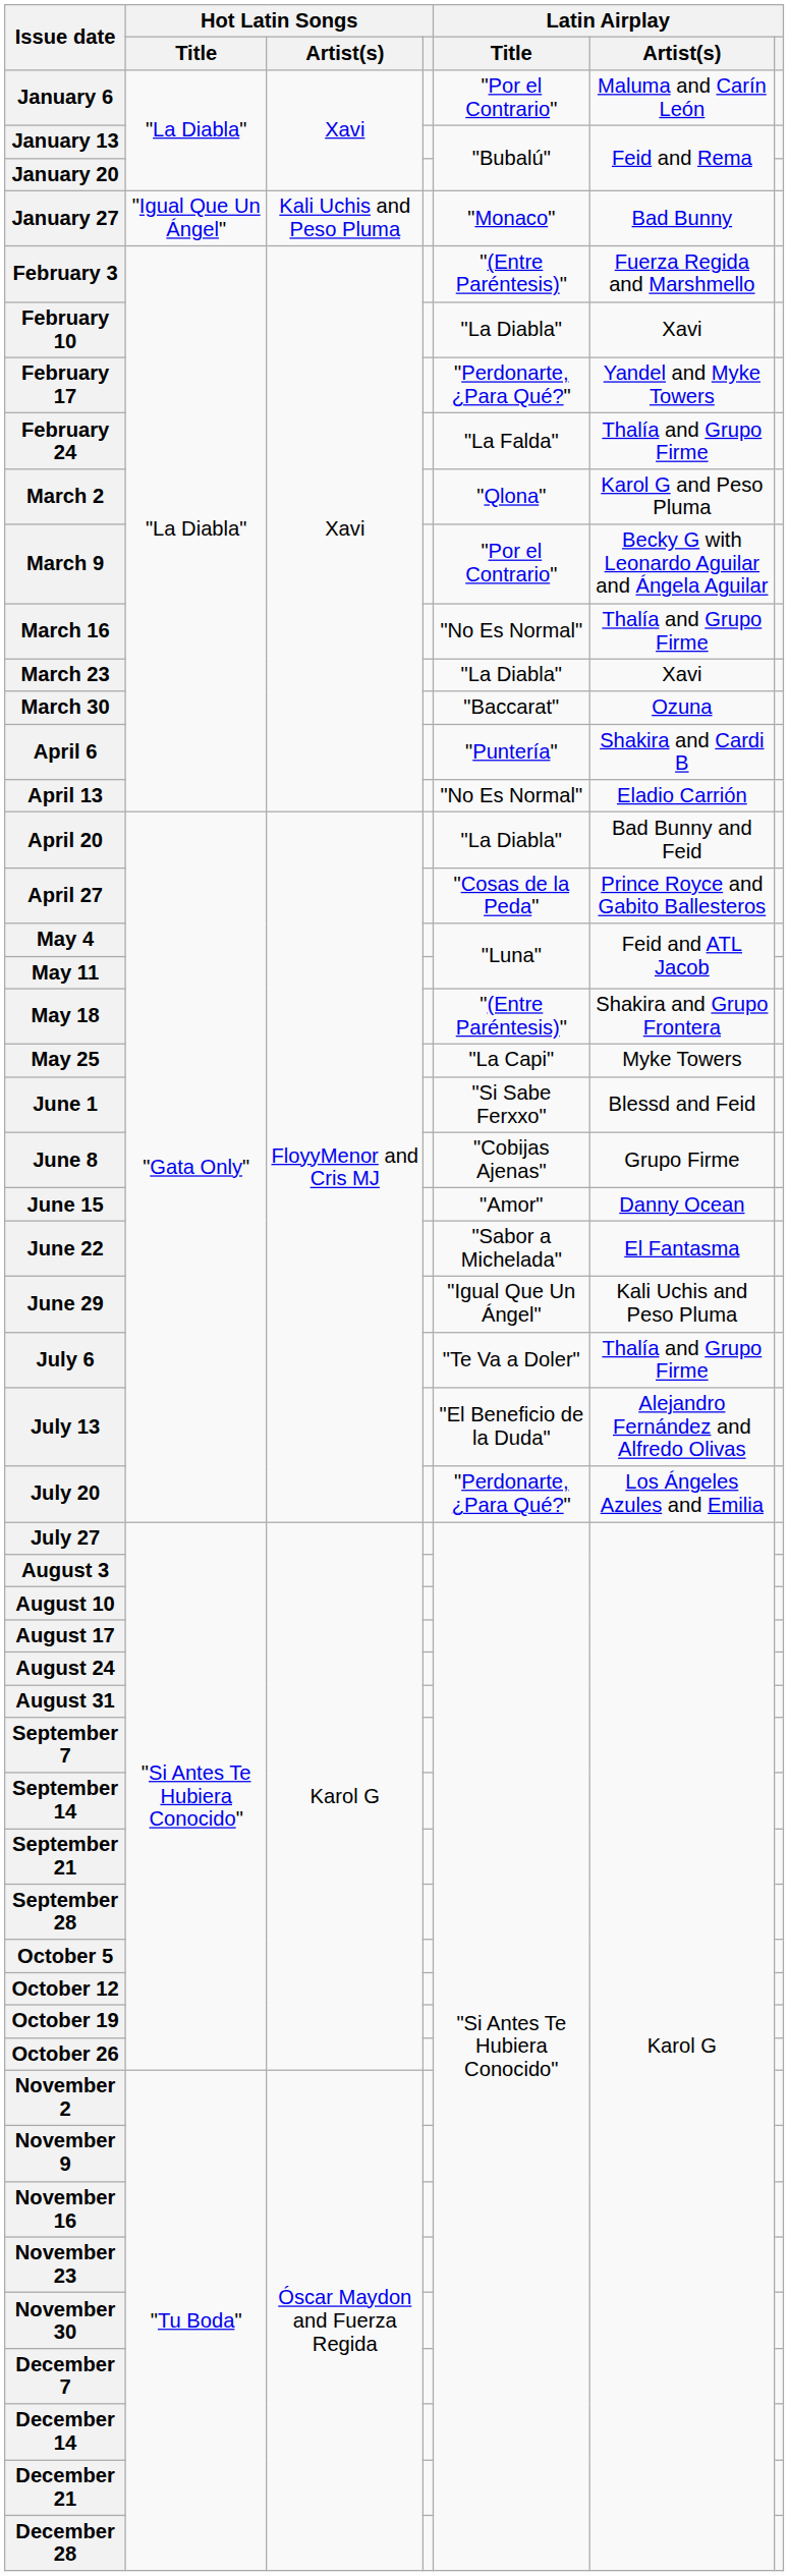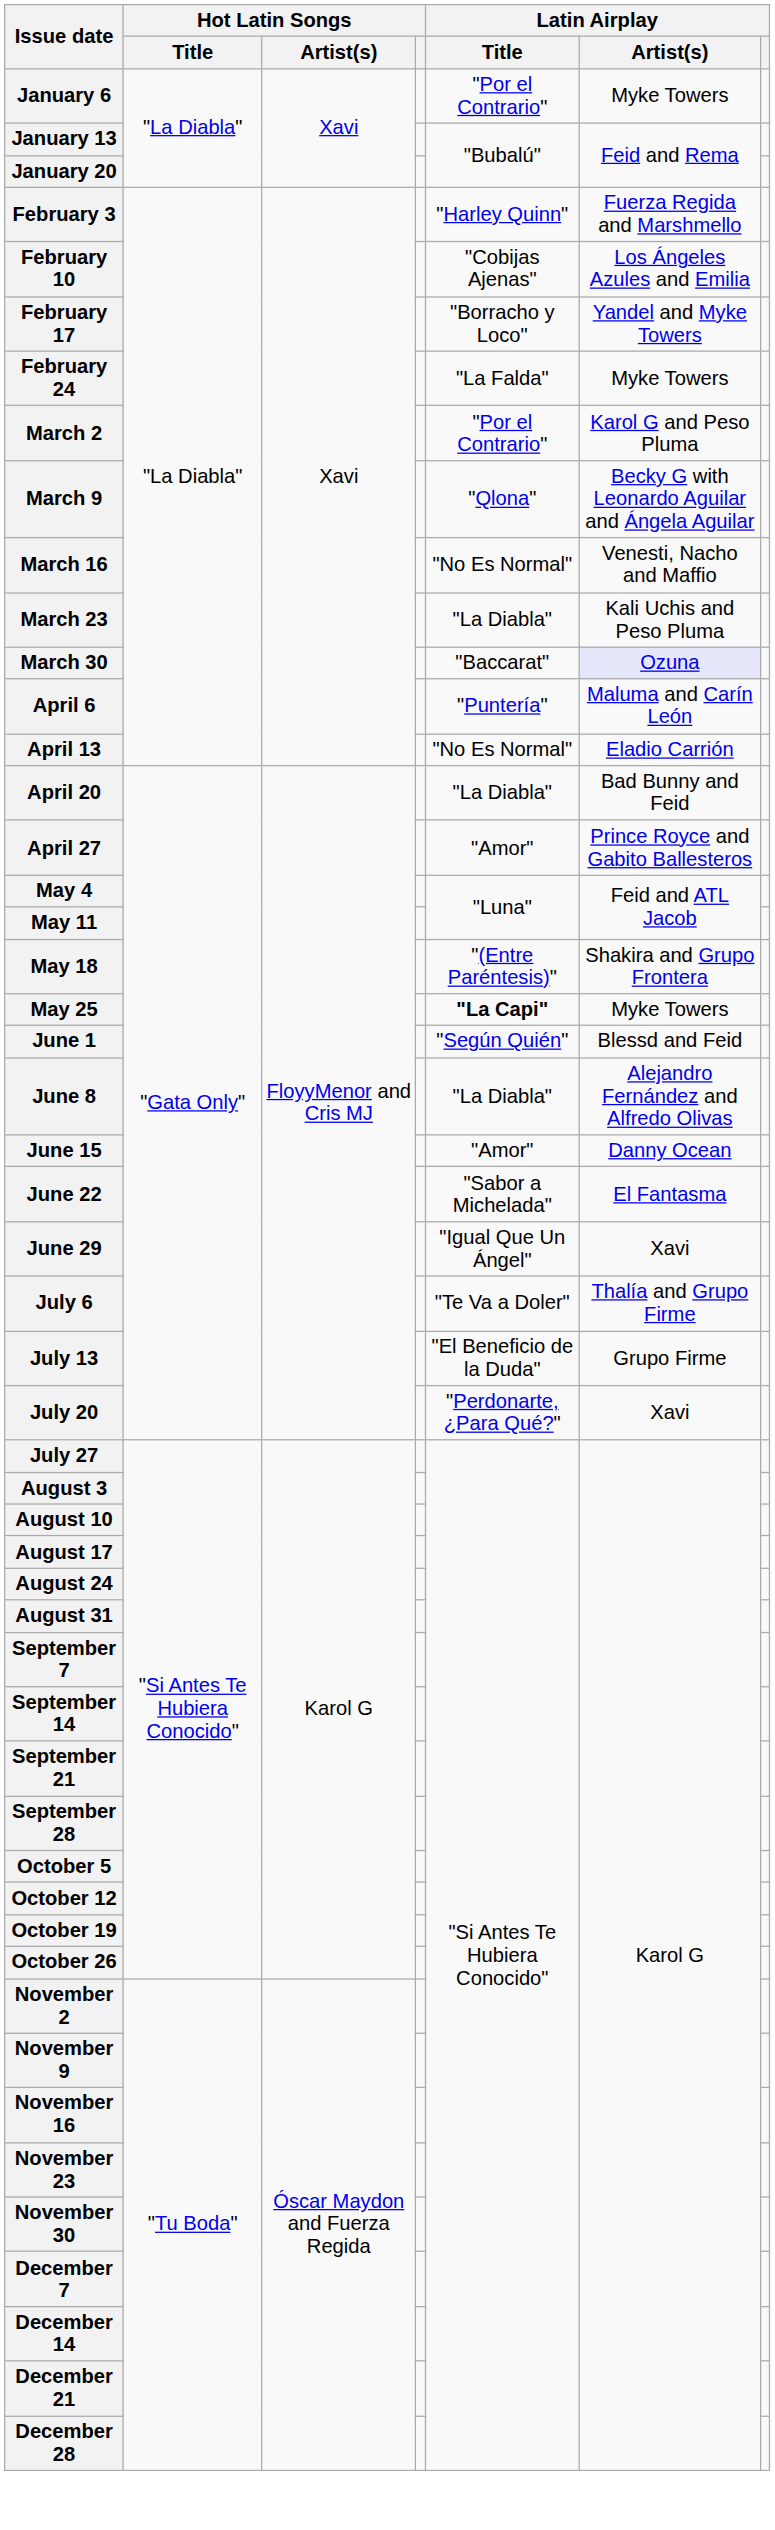January 6 | Latin Airplay / Artist(s): Maluma and Carín León -> Myke Towers
- row: January 27 | "Igual Que Un Ángel" | Kali Uchis and Peso Pluma | "Monaco" | Bad Bunny
February 3 | Latin Airplay / Title: "(Entre Paréntesis)" -> "Harley Quinn"
February 10 | Latin Airplay / Title: "La Diabla" -> "Cobijas Ajenas"
February 10 | Latin Airplay / Artist(s): Xavi -> Los Ángeles Azules and Emilia
February 17 | Latin Airplay / Title: "Perdonarte, ¿Para Qué?" -> "Borracho y Loco"
February 24 | Latin Airplay / Artist(s): Thalía and Grupo Firme -> Myke Towers
March 2 | Latin Airplay / Title: "Qlona" -> "Por el Contrario"
March 9 | Latin Airplay / Title: "Por el Contrario" -> "Qlona"
March 16 | Latin Airplay / Artist(s): Thalía and Grupo Firme -> Venesti, Nacho and Maffio
March 23 | Latin Airplay / Artist(s): Xavi -> Kali Uchis and Peso Pluma
March 30 | Latin Airplay / Artist(s): no background -> lavender background
April 6 | Latin Airplay / Artist(s): Shakira and Cardi B -> Maluma and Carín León
April 27 | Latin Airplay / Title: "Cosas de la Peda" -> "Amor"
May 25 | Latin Airplay / Title: normal -> bold
June 1 | Latin Airplay / Title: "Si Sabe Ferxxo" -> "Según Quién"
June 8 | Latin Airplay / Title: "Cobijas Ajenas" -> "La Diabla"
June 8 | Latin Airplay / Artist(s): Grupo Firme -> Alejandro Fernández and Alfredo Olivas
June 29 | Latin Airplay / Artist(s): Kali Uchis and Peso Pluma -> Xavi
July 13 | Latin Airplay / Artist(s): Alejandro Fernández and Alfredo Olivas -> Grupo Firme
July 20 | Latin Airplay / Artist(s): Los Ángeles Azules and Emilia -> Xavi
